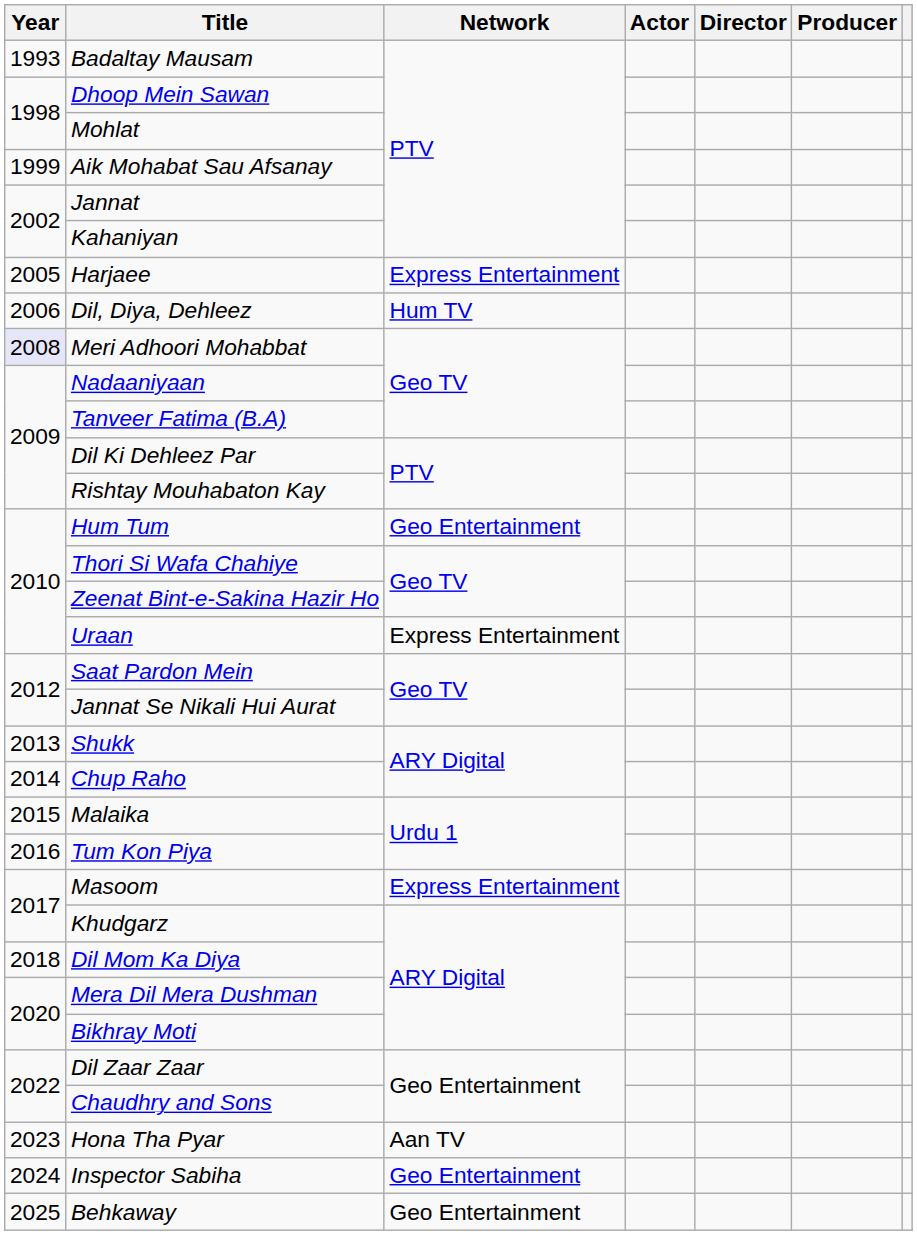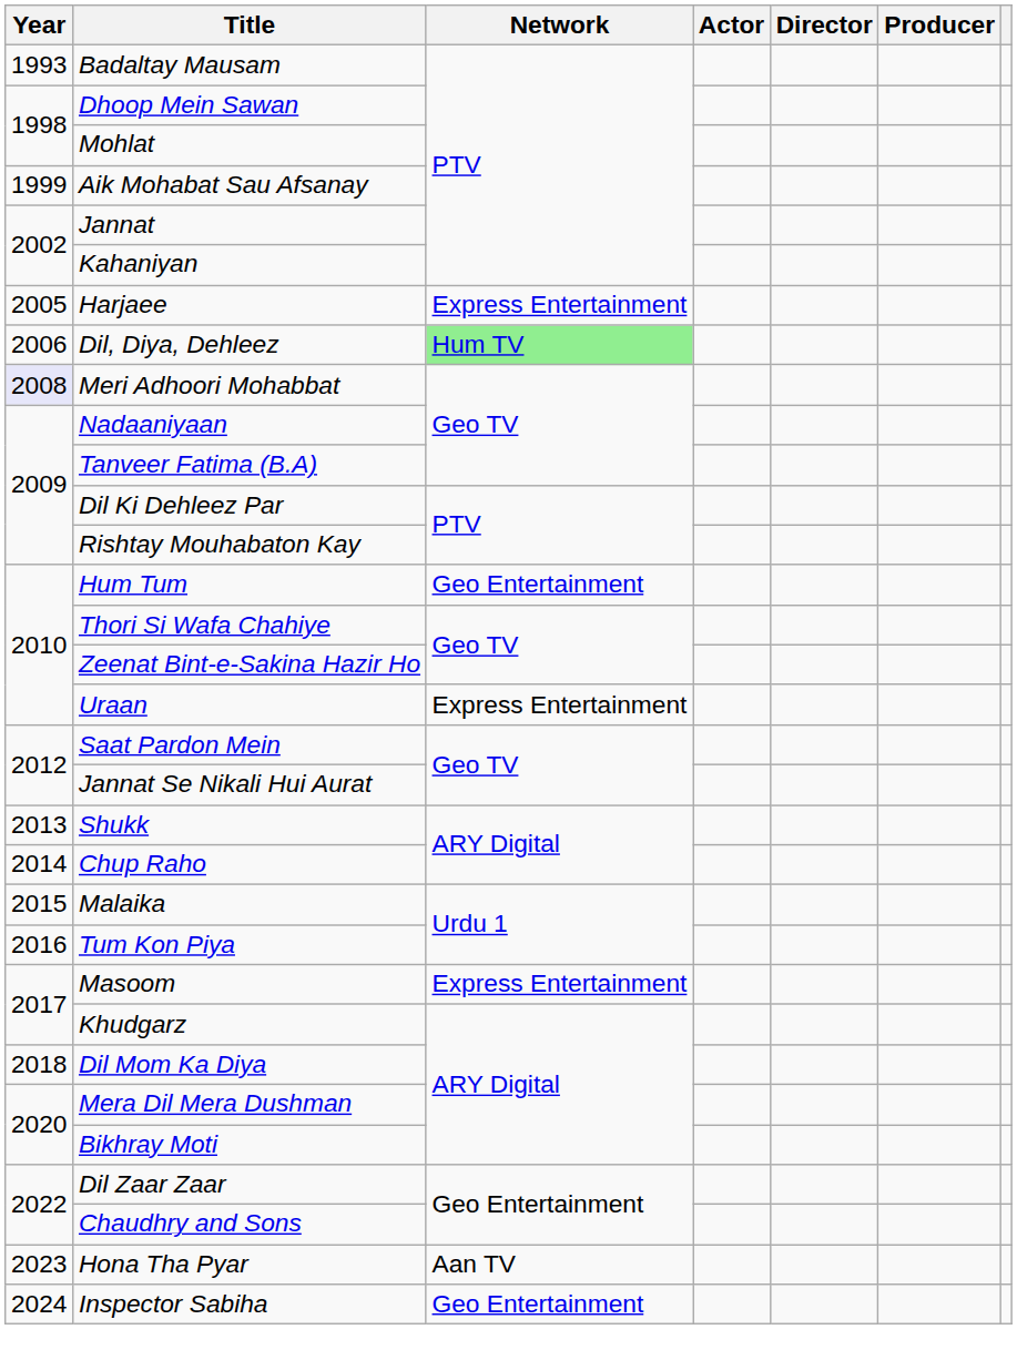Dil, Diya, Dehleez | Network: no background -> lightgreen background
- row: 2025 | Behkaway | Geo Entertainment
